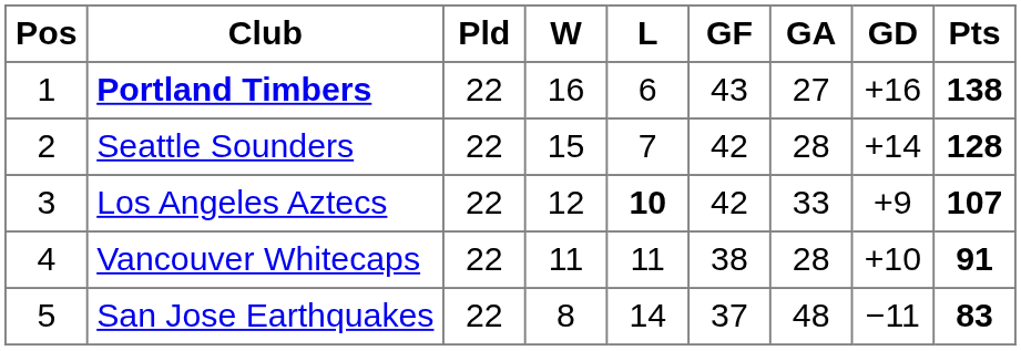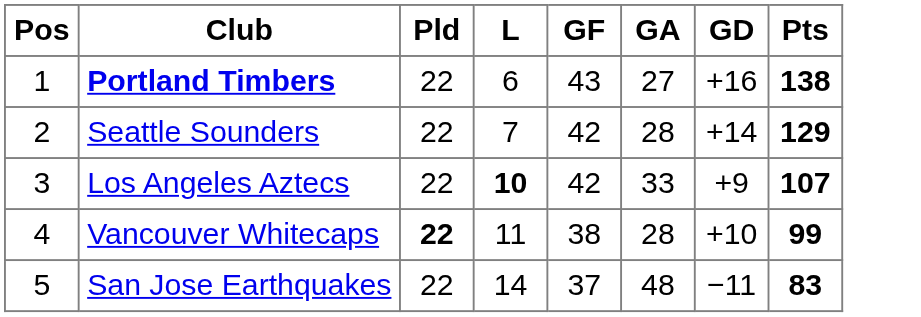- column: W | 16 | 15 | 12 | 11 | 8
Seattle Sounders | Pts: 128 -> 129
Vancouver Whitecaps | Pld: normal -> bold
Vancouver Whitecaps | Pts: 91 -> 99
